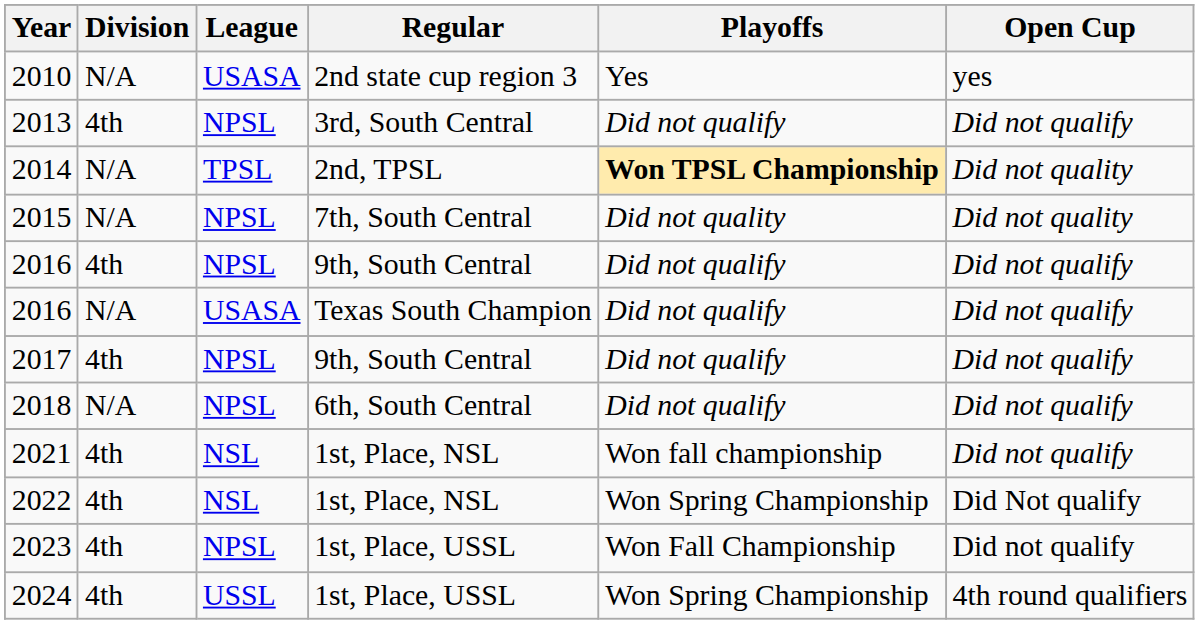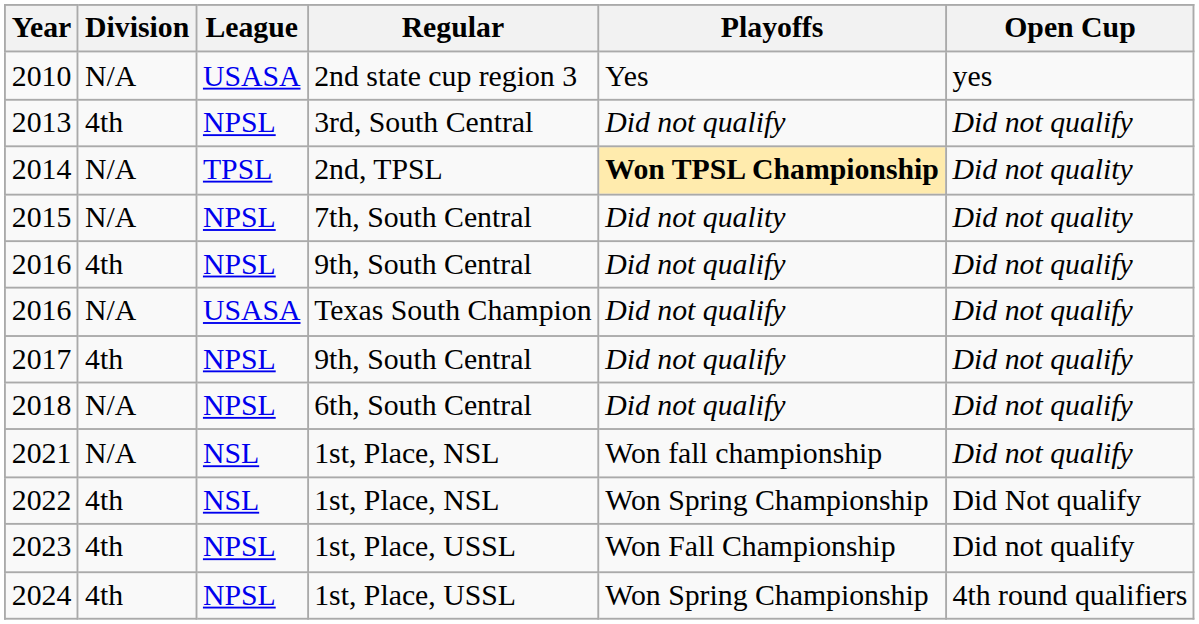2021 | Division: 4th -> N/A
2024 | League: USSL -> NPSL
